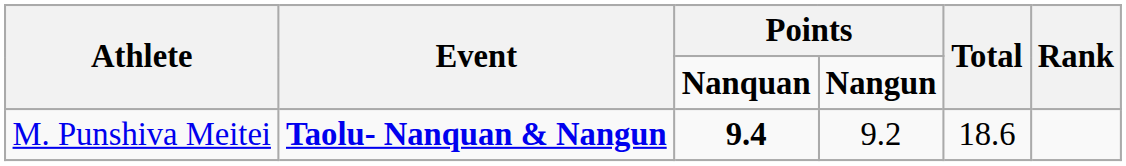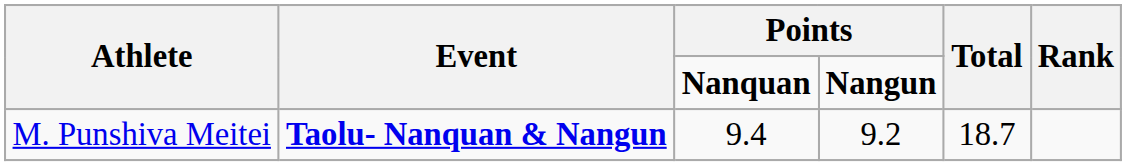M. Punshiva Meitei | column 3: bold -> normal
M. Punshiva Meitei | Total: 18.6 -> 18.7
